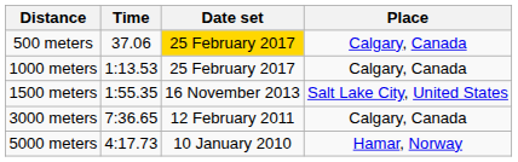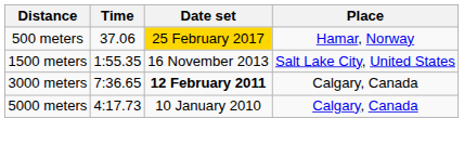500 meters | Place: Calgary, Canada -> Hamar, Norway
- row: 1000 meters | 1:13.53 | 25 February 2017 | Calgary, Canada
3000 meters | Date set: normal -> bold
5000 meters | Place: Hamar, Norway -> Calgary, Canada
